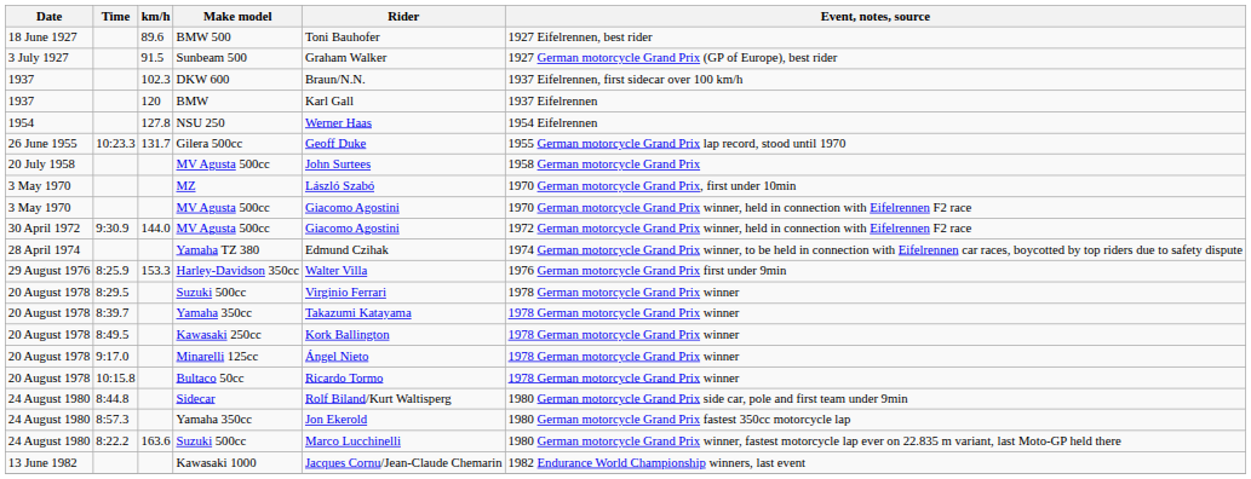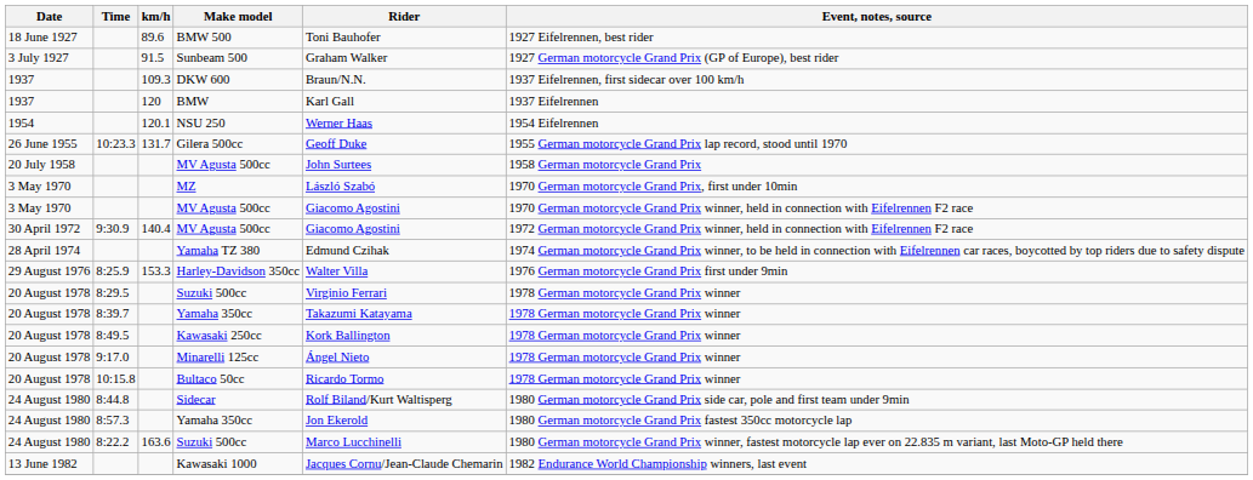DKW 600 | km/h: 102.3 -> 109.3
NSU 250 | km/h: 127.8 -> 120.1
30 April 1972 / MV Agusta 500cc | km/h: 144.0 -> 140.4
